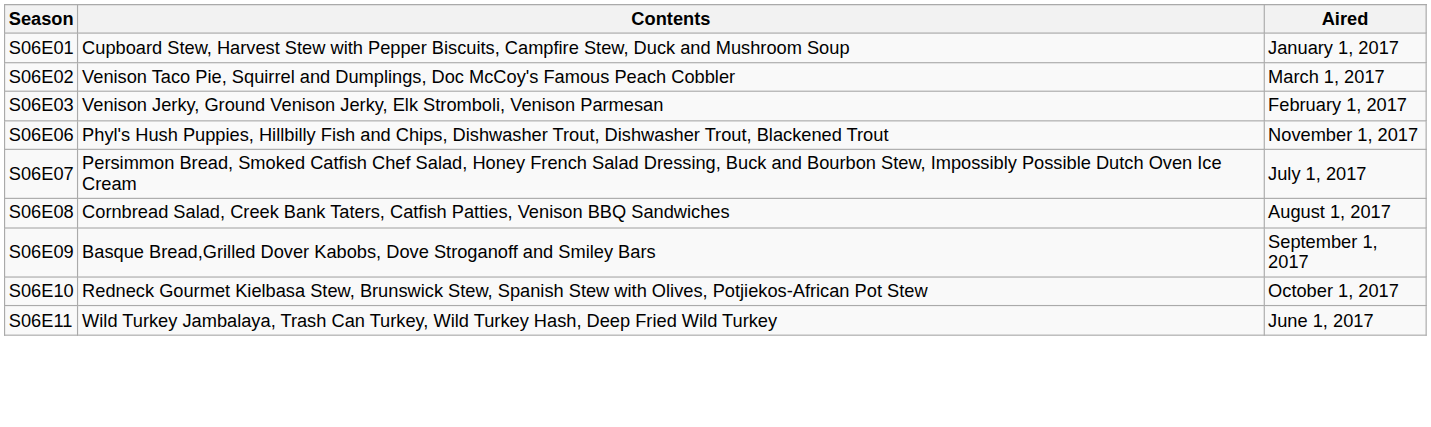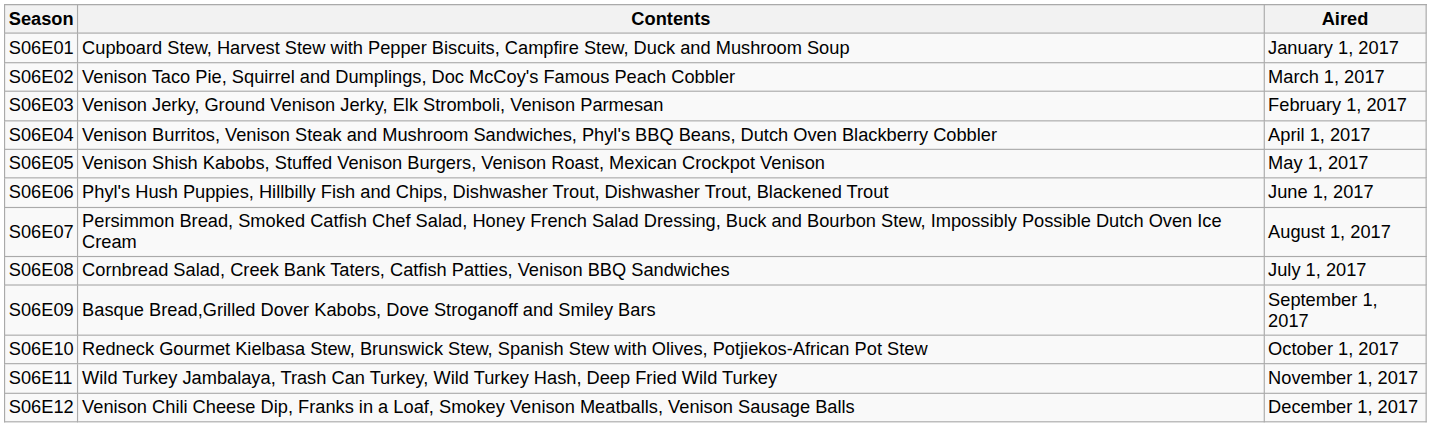+ row: S06E04 | Venison Burritos, Venison Steak and Mushroom Sandwiches, Phyl's BBQ Beans, Dutch Oven Blackberry Cobbler | April 1, 2017
+ row: S06E05 | Venison Shish Kabobs, Stuffed Venison Burgers, Venison Roast, Mexican Crockpot Venison | May 1, 2017
S06E06 | Aired: November 1, 2017 -> June 1, 2017
S06E07 | Aired: July 1, 2017 -> August 1, 2017
S06E08 | Aired: August 1, 2017 -> July 1, 2017
S06E11 | Aired: June 1, 2017 -> November 1, 2017
+ row: S06E12 | Venison Chili Cheese Dip, Franks in a Loaf, Smokey Venison Meatballs, Venison Sausage Balls | December 1, 2017
